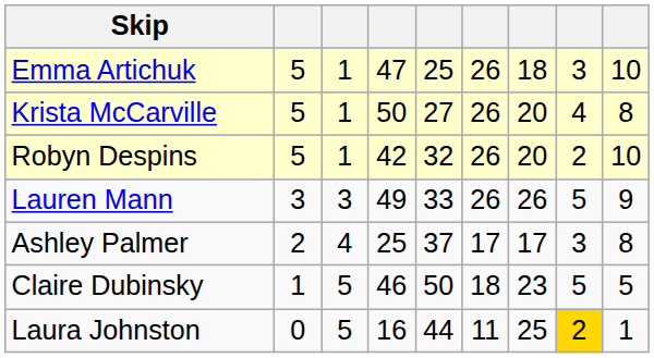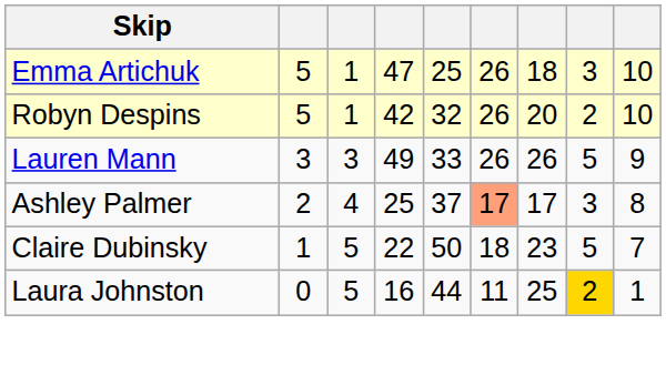- row: Krista McCarville | 5 | 1 | 50 | 27 | 26 | 20 | 4 | 8
Ashley Palmer | column 6: no background -> lightsalmon background
Claire Dubinsky | column 4: 46 -> 22
Claire Dubinsky | column 9: 5 -> 7
